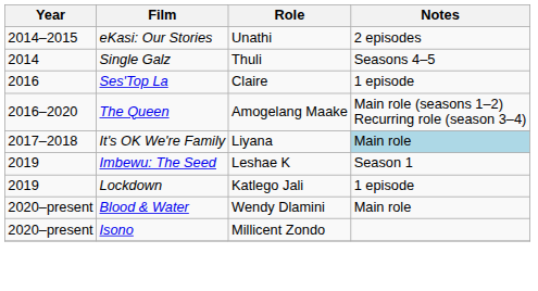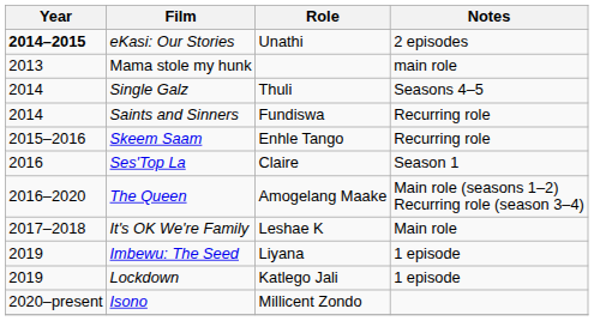eKasi: Our Stories | Year: normal -> bold
+ row: 2013 | Mama stole my hunk | main role
+ row: 2014 | Saints and Sinners | Fundiswa | Recurring role
+ row: 2015–2016 | Skeem Saam | Enhle Tango | Recurring role
Ses'Top La | Notes: 1 episode -> Season 1
It's OK We're Family | Role: Liyana -> Leshae K
It's OK We're Family | Notes: lightblue background -> no background
Imbewu: The Seed | Role: Leshae K -> Liyana
Imbewu: The Seed | Notes: Season 1 -> 1 episode
- row: 2020–present | Blood & Water | Wendy Dlamini | Main role
